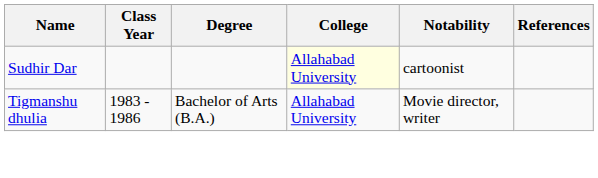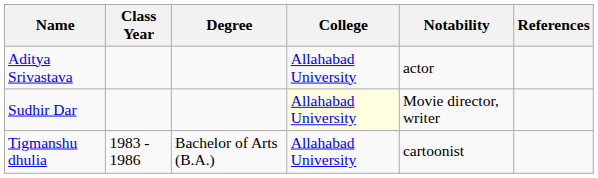+ row: Aditya Srivastava | Allahabad University | actor
Sudhir Dar | Notability: cartoonist -> Movie director, writer
Tigmanshu dhulia | Notability: Movie director, writer -> cartoonist
